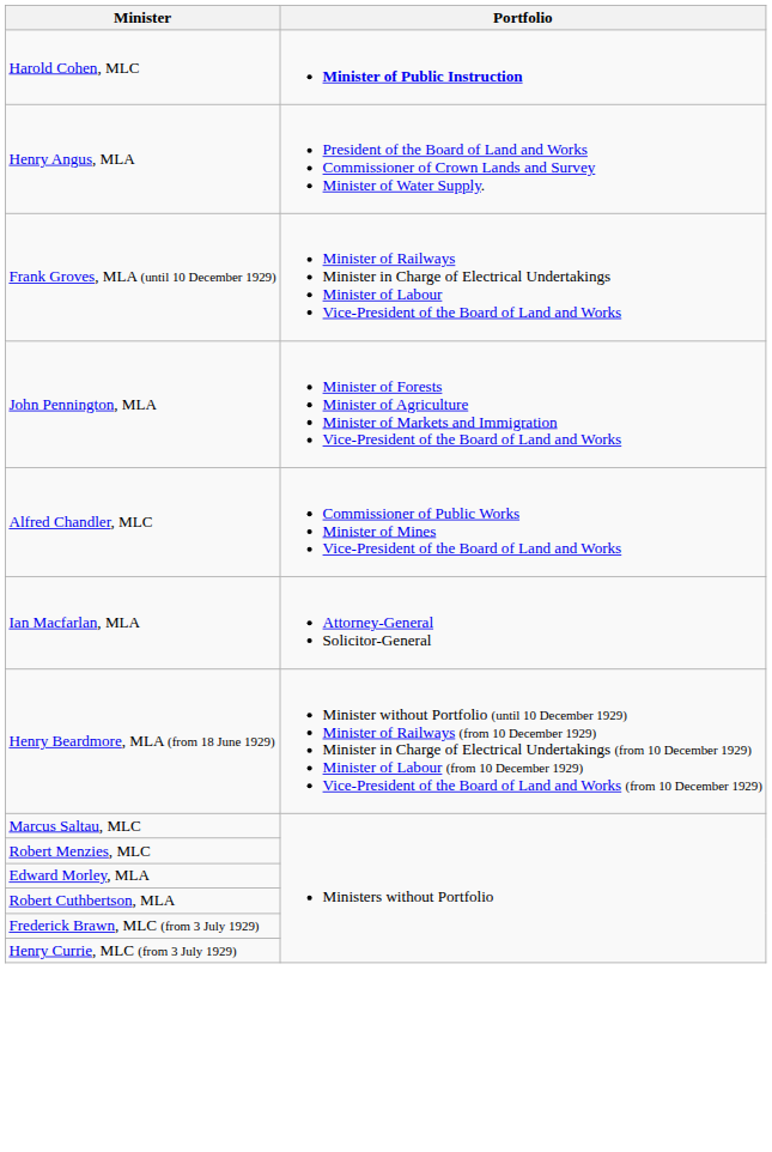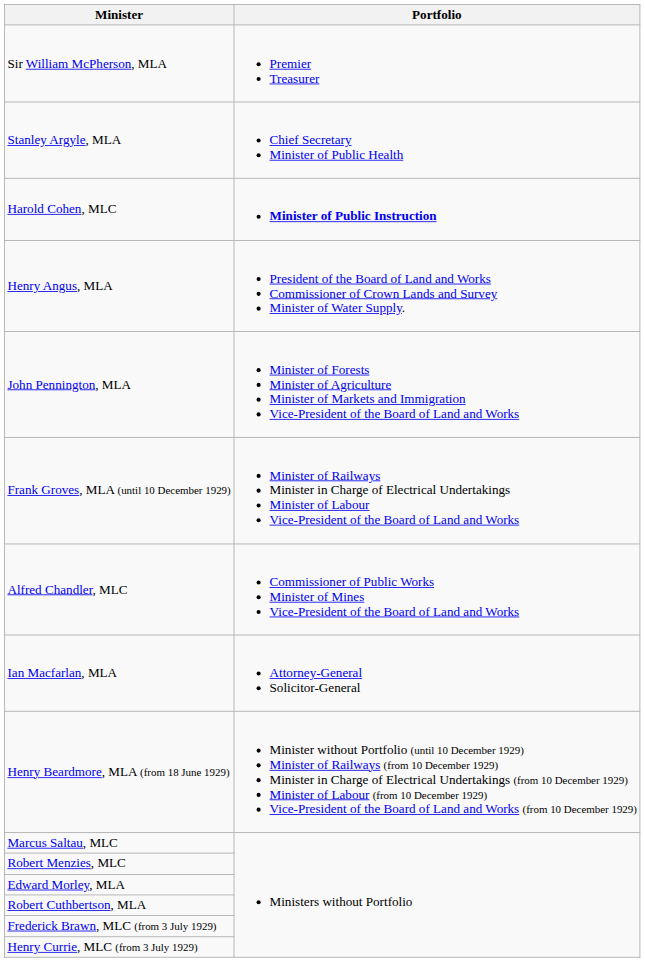+ row: Sir William McPherson, MLA | Premier Treasurer
+ row: Stanley Argyle, MLA | Chief Secretary Minister of Public Health
rows swapped: John Pennington, MLA <-> Frank Groves, MLA (until 10 December 1929)
